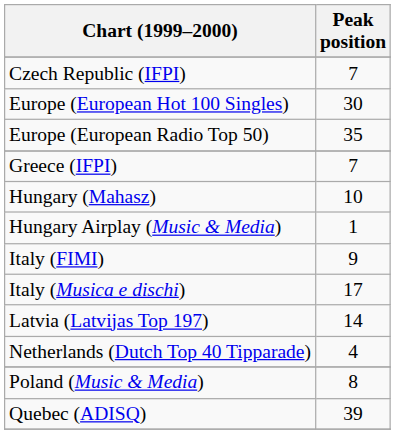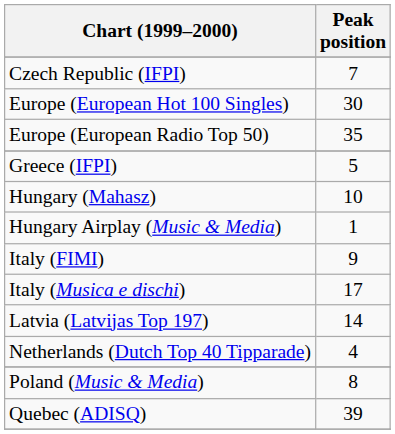Greece (IFPI) | Peak position: 7 -> 5
